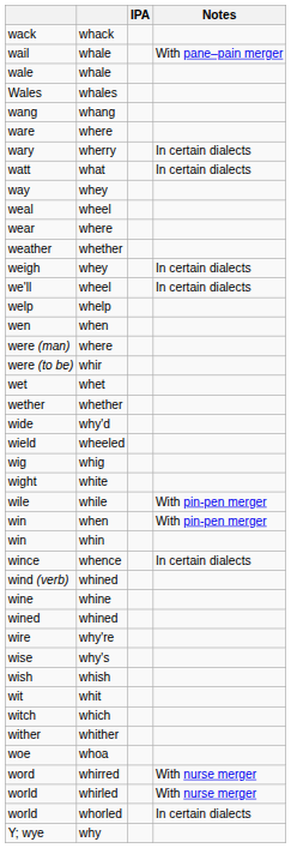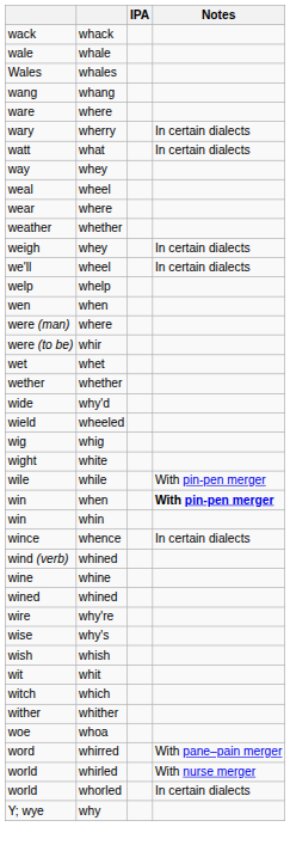- row: wail | whale | With pane–pain merger
win / when | Notes: normal -> bold
word | Notes: With nurse merger -> With pane–pain merger
